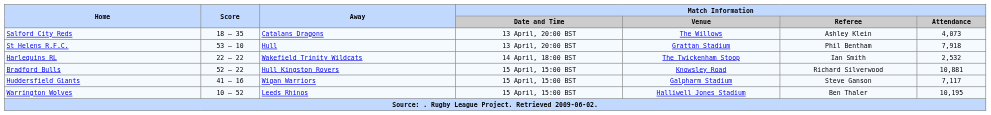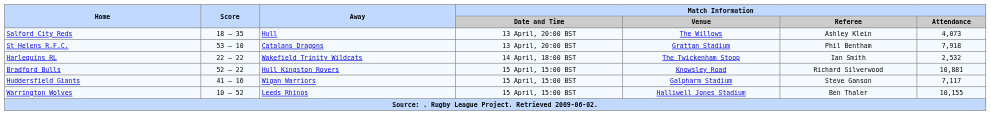Salford City Reds | Away: Catalans Dragons -> Hull
St Helens R.F.C. | Away: Hull -> Catalans Dragons
Warrington Wolves | Match Information / Attendance: 10,195 -> 10,155
